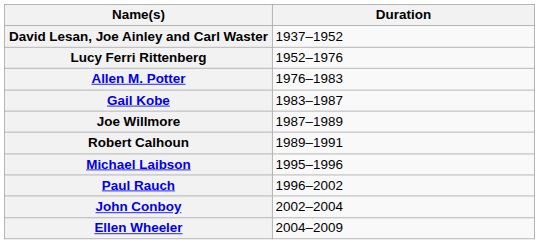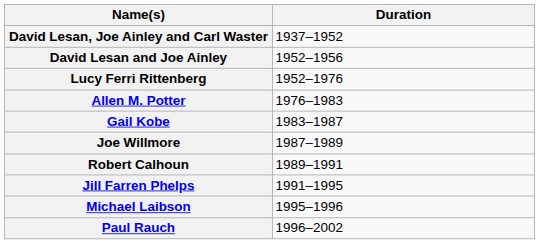+ row: David Lesan and Joe Ainley | 1952–1956
+ row: Jill Farren Phelps | 1991–1995
- row: John Conboy | 2002–2004
- row: Ellen Wheeler | 2004–2009
